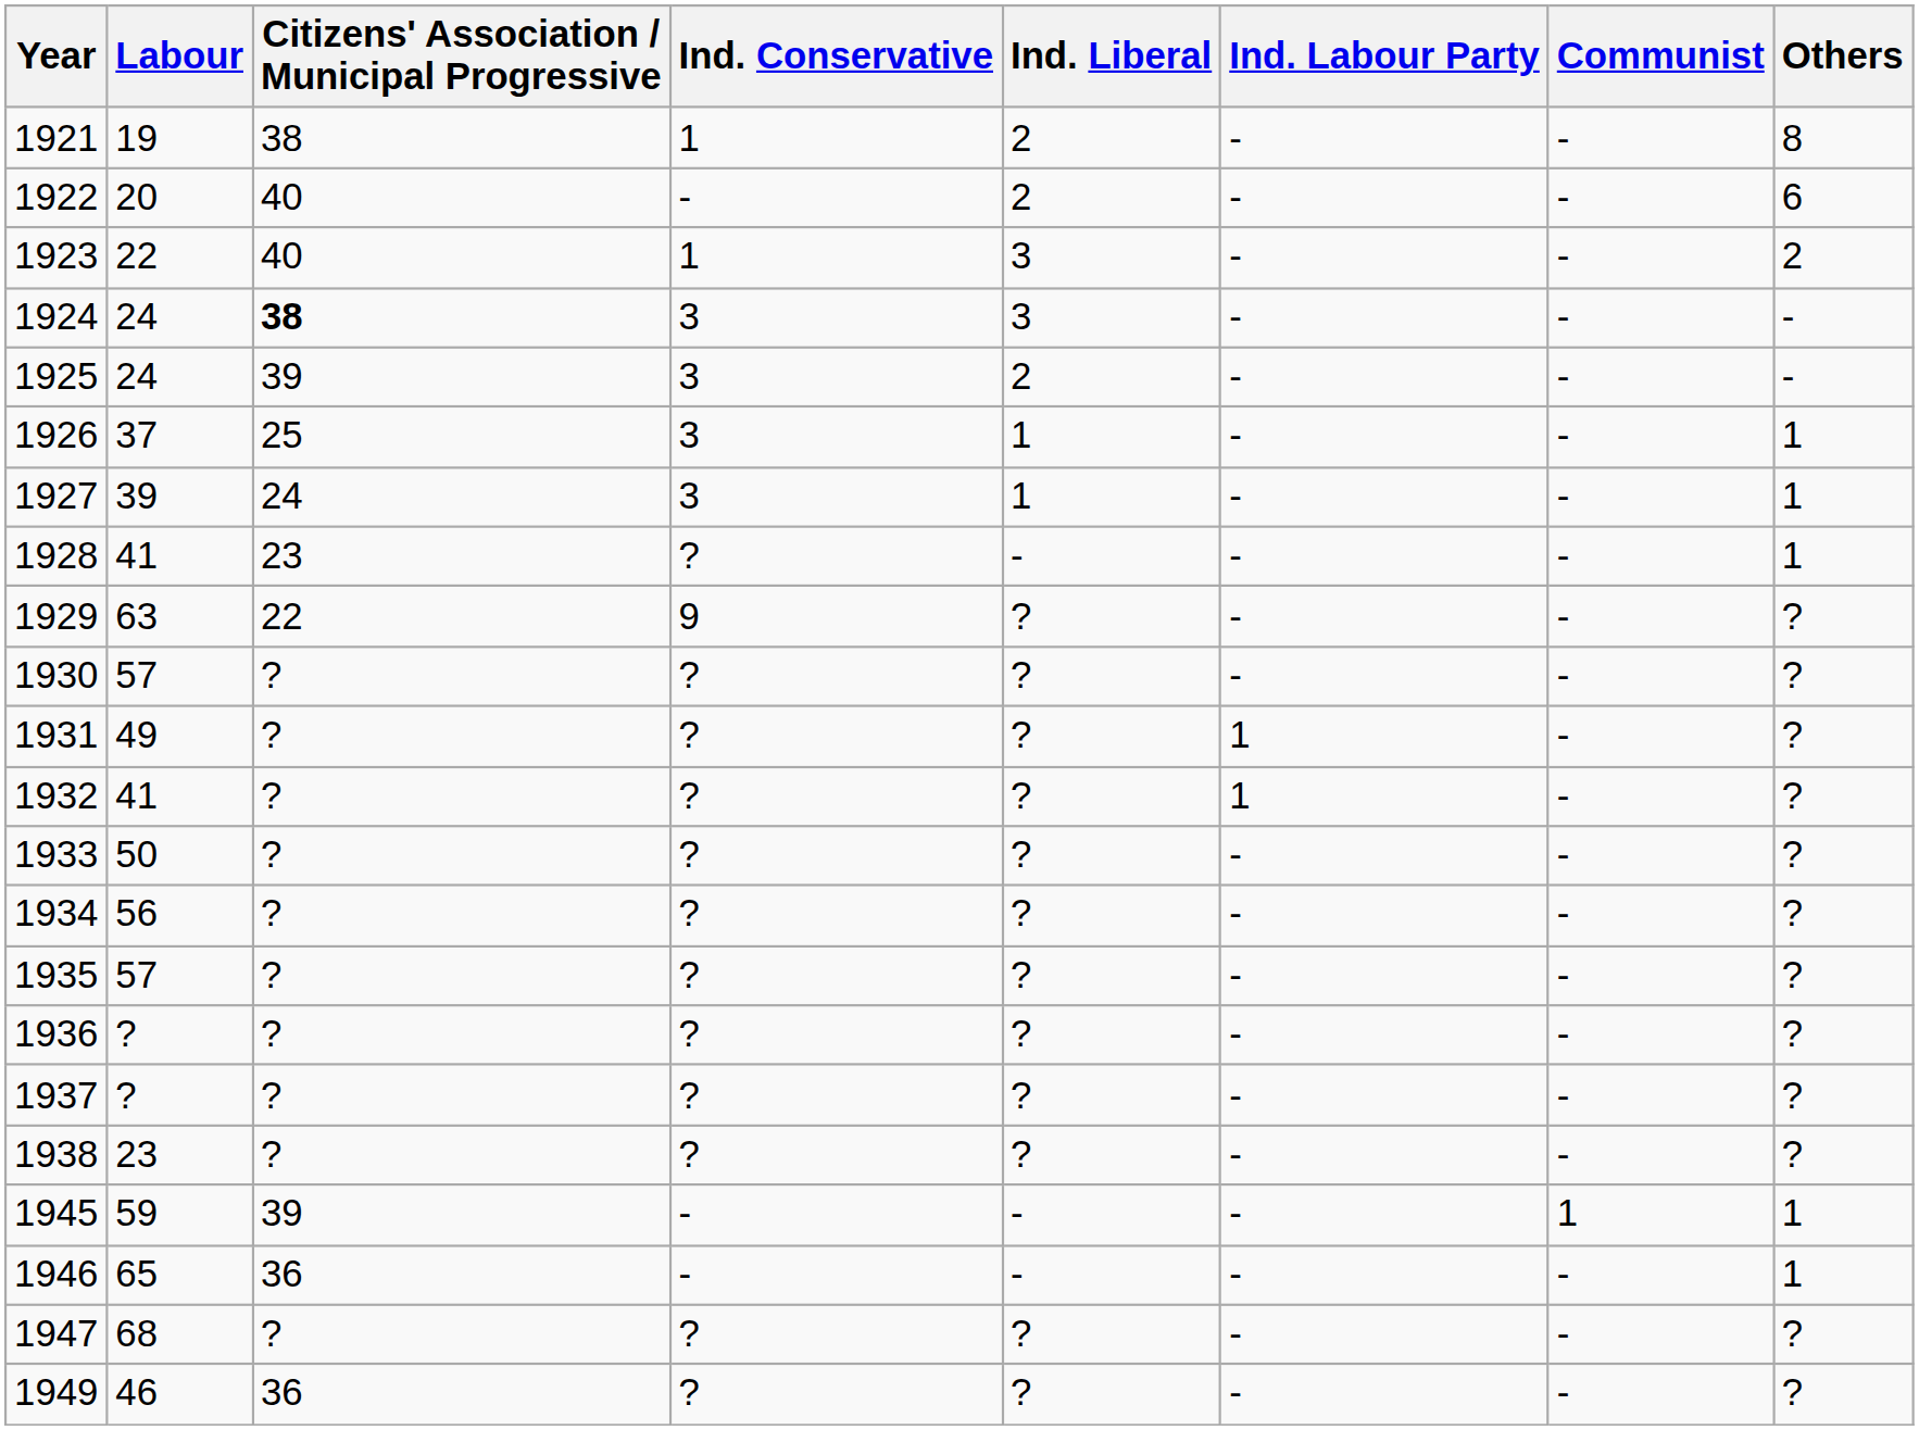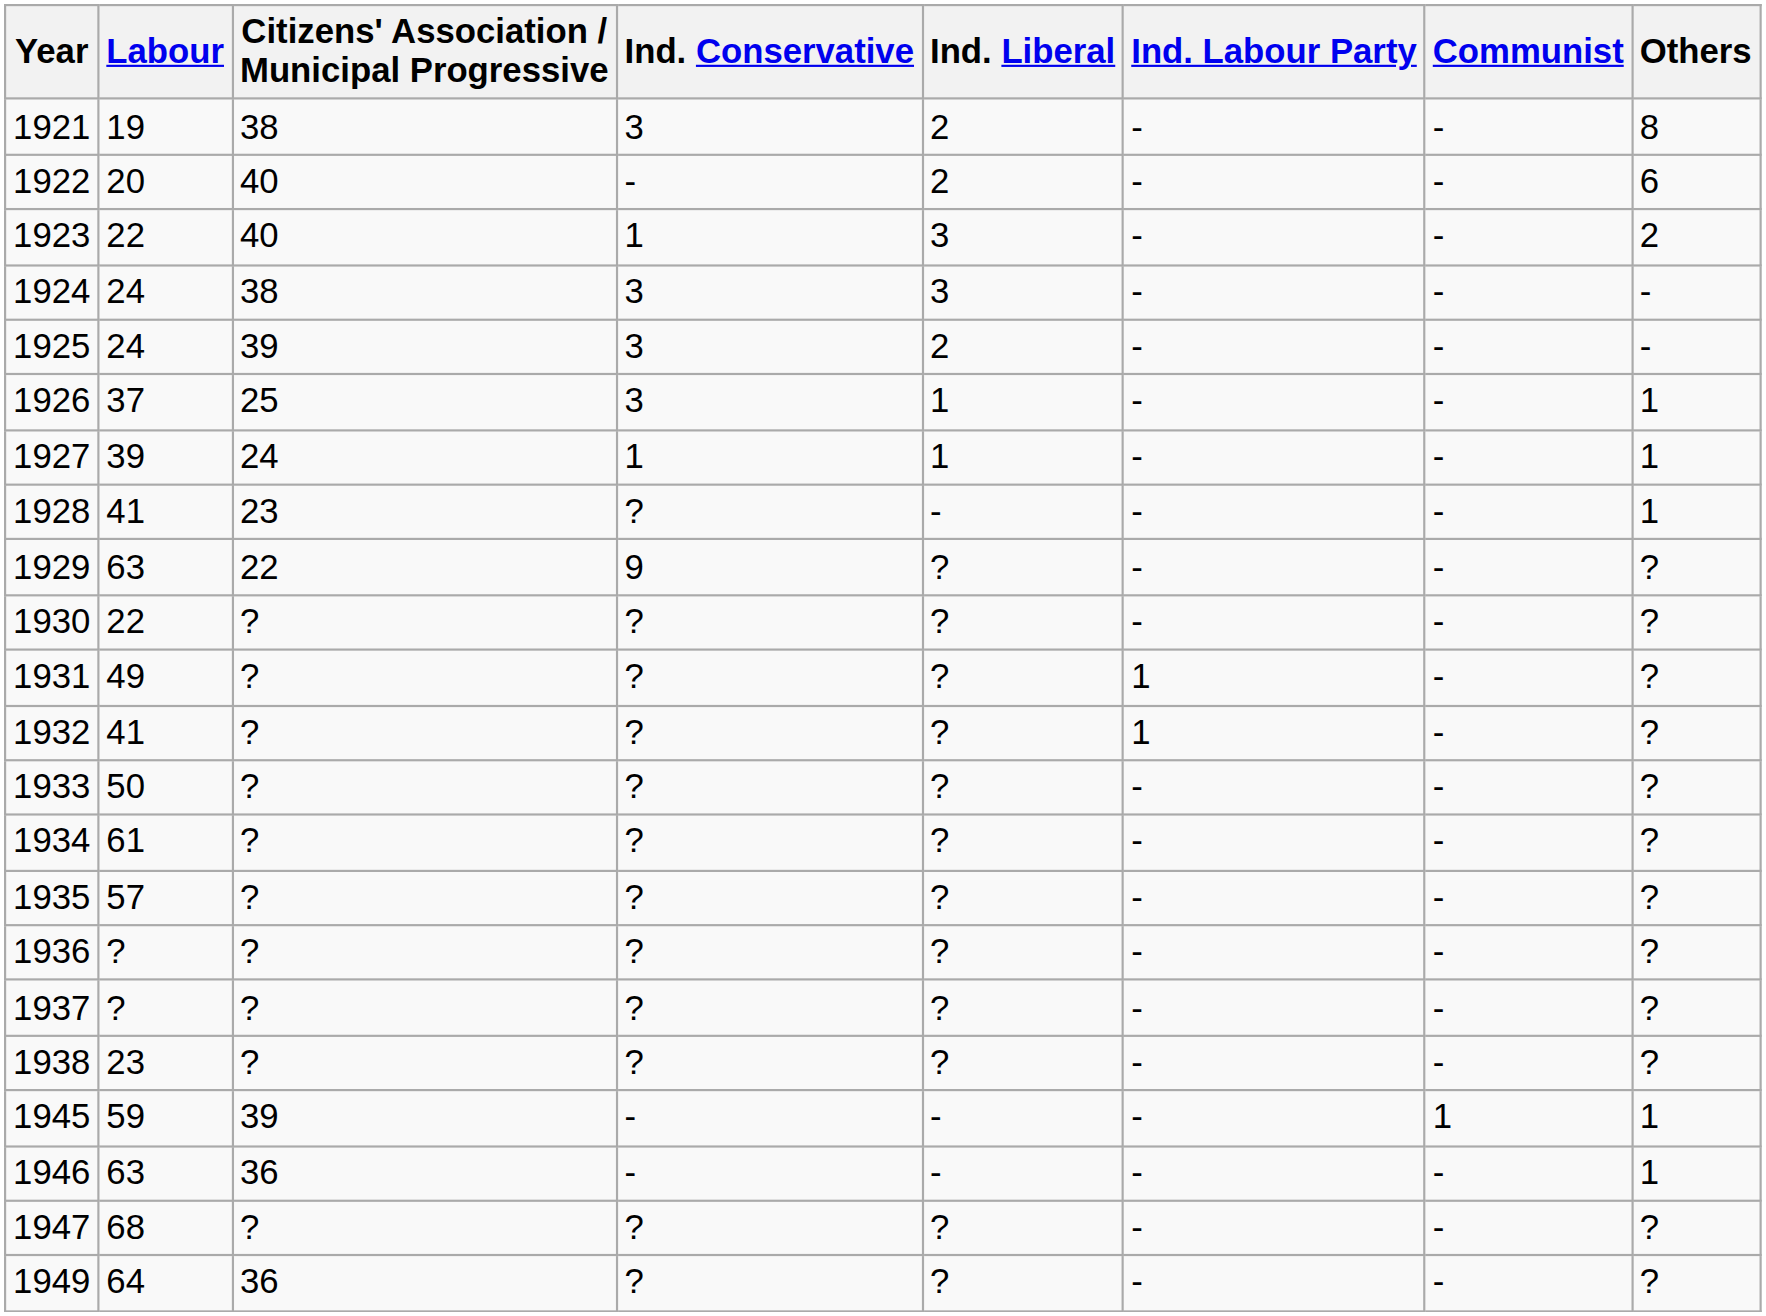1921 | Ind. Conservative: 1 -> 3
1924 | Citizens' Association / Municipal Progressive: bold -> normal
1927 | Ind. Conservative: 3 -> 1
1930 | Labour: 57 -> 22
1934 | Labour: 56 -> 61
1946 | Labour: 65 -> 63
1949 | Labour: 46 -> 64
